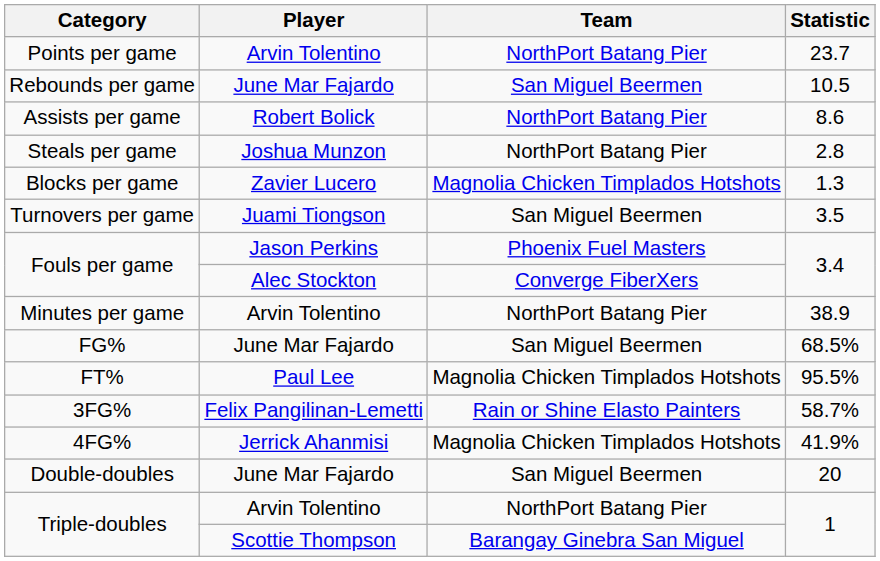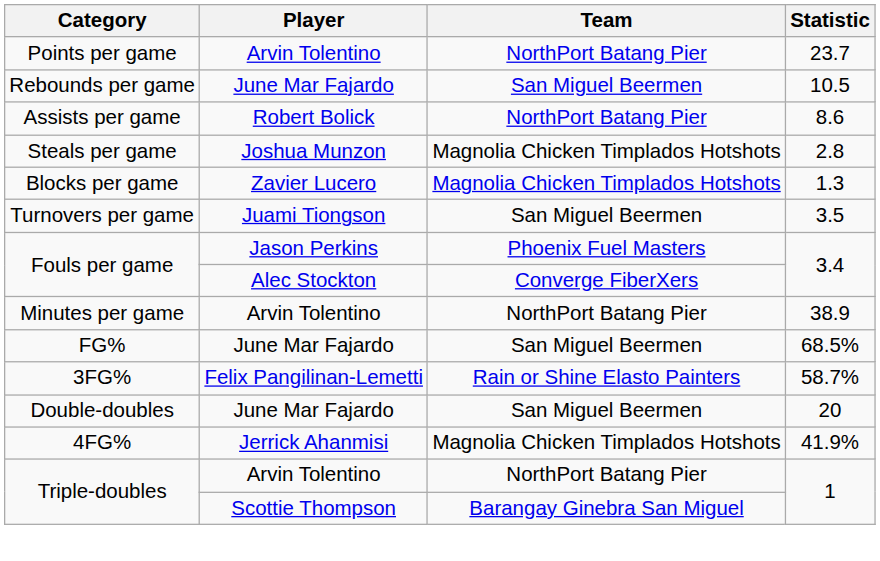Steals per game | Team: NorthPort Batang Pier -> Magnolia Chicken Timplados Hotshots
- row: FT% | Paul Lee | Magnolia Chicken Timplados Hotshots | 95.5%
rows swapped: 4FG% <-> Double-doubles
